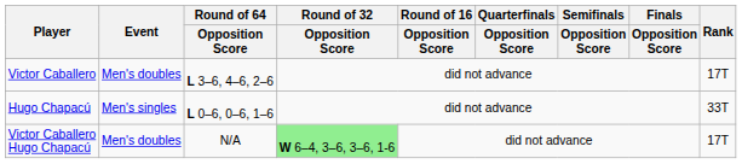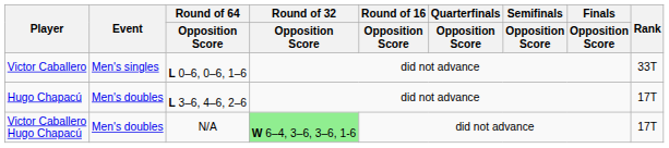Victor Caballero | Event: Men's doubles -> Men's singles
Victor Caballero | Round of 64 / Opposition Score: L 3–6, 4–6, 2–6 -> L 0–6, 0–6, 1–6
Victor Caballero | Rank: 17T -> 33T
Hugo Chapacú | Event: Men's singles -> Men's doubles
Hugo Chapacú | Round of 64 / Opposition Score: L 0–6, 0–6, 1–6 -> L 3–6, 4–6, 2–6
Hugo Chapacú | Rank: 33T -> 17T
